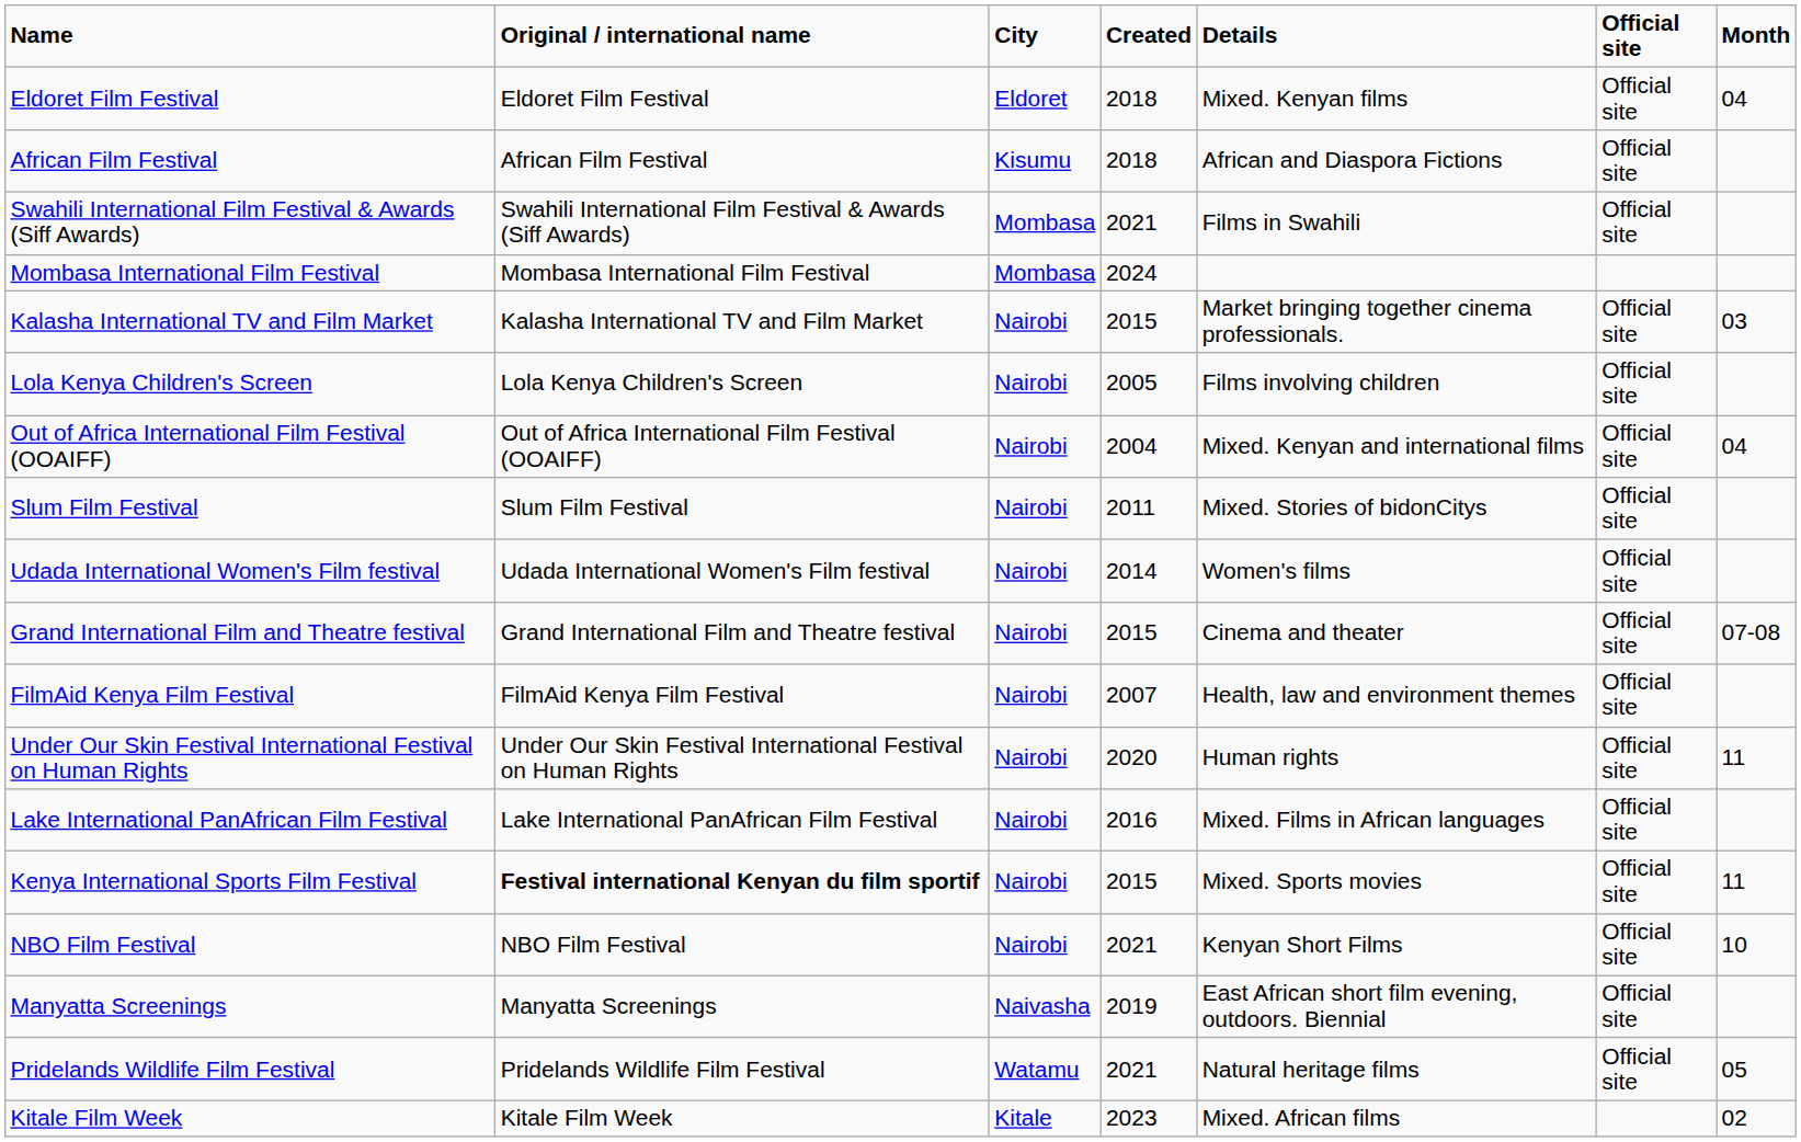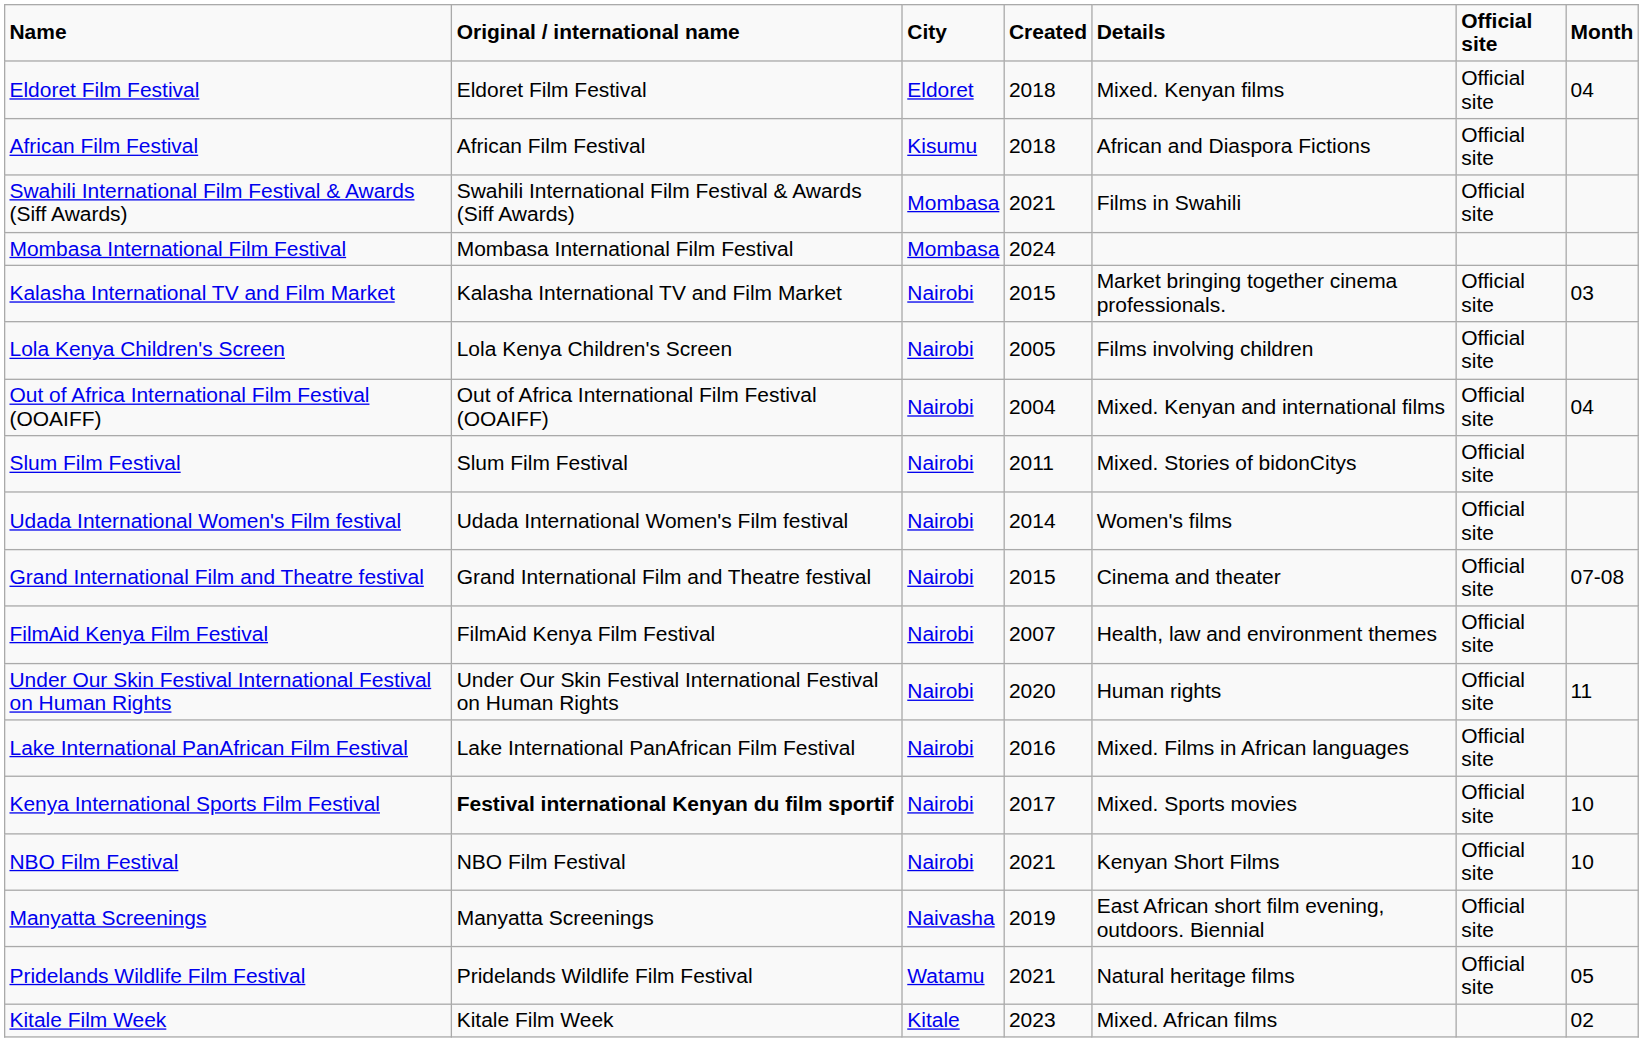Kenya International Sports Film Festival | Created: 2015 -> 2017
Kenya International Sports Film Festival | Month: 11 -> 10
